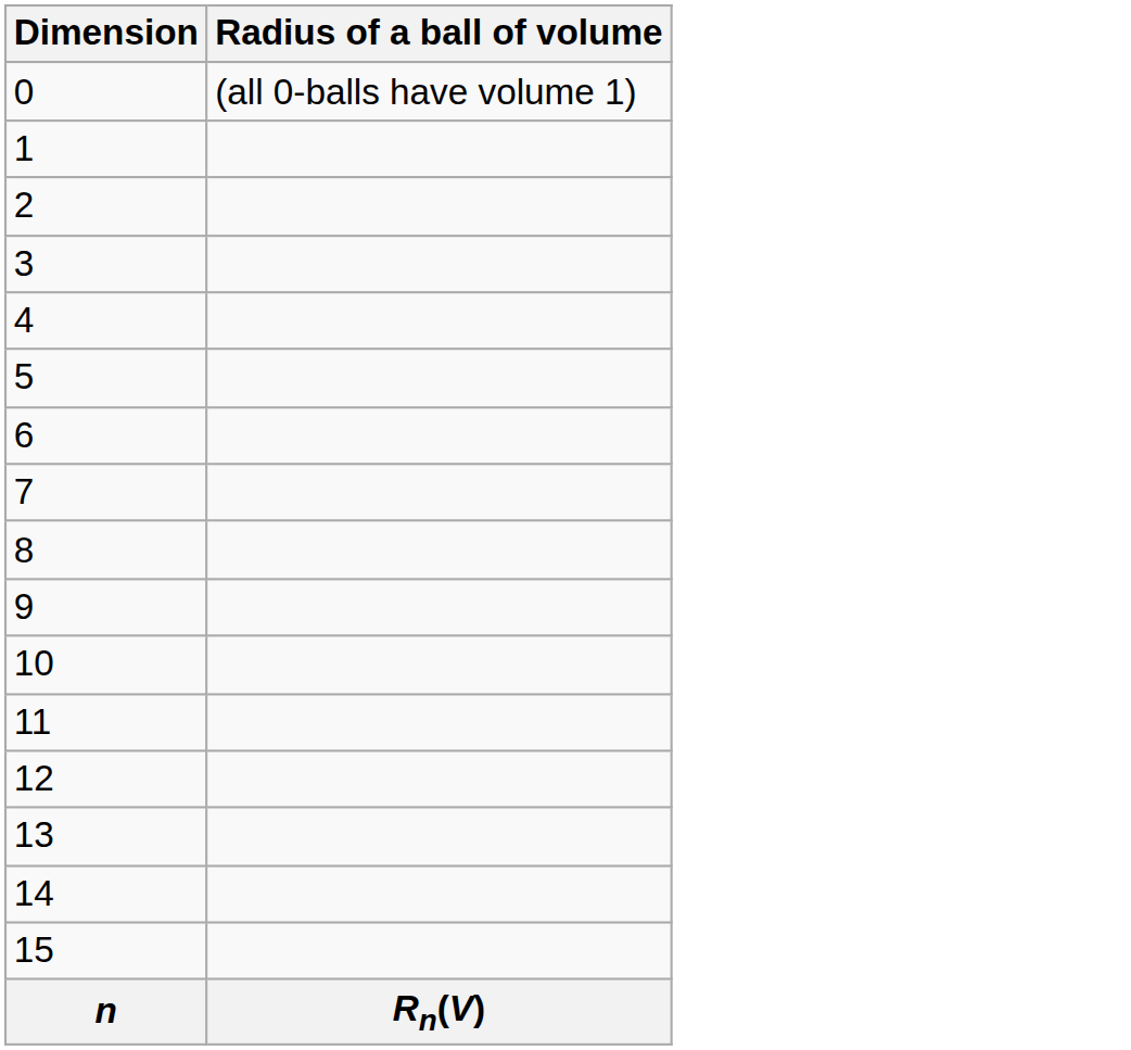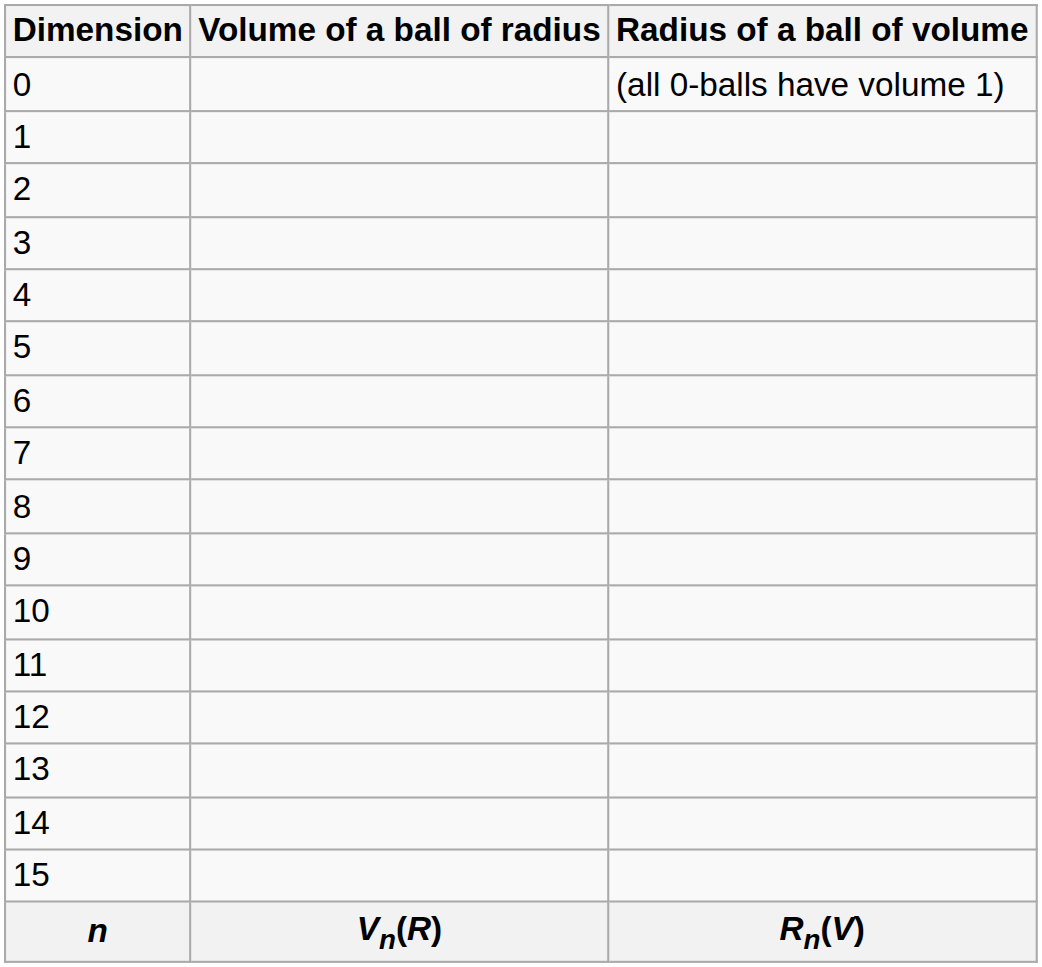+ column: Volume of a ball of radius | Vn(R)
